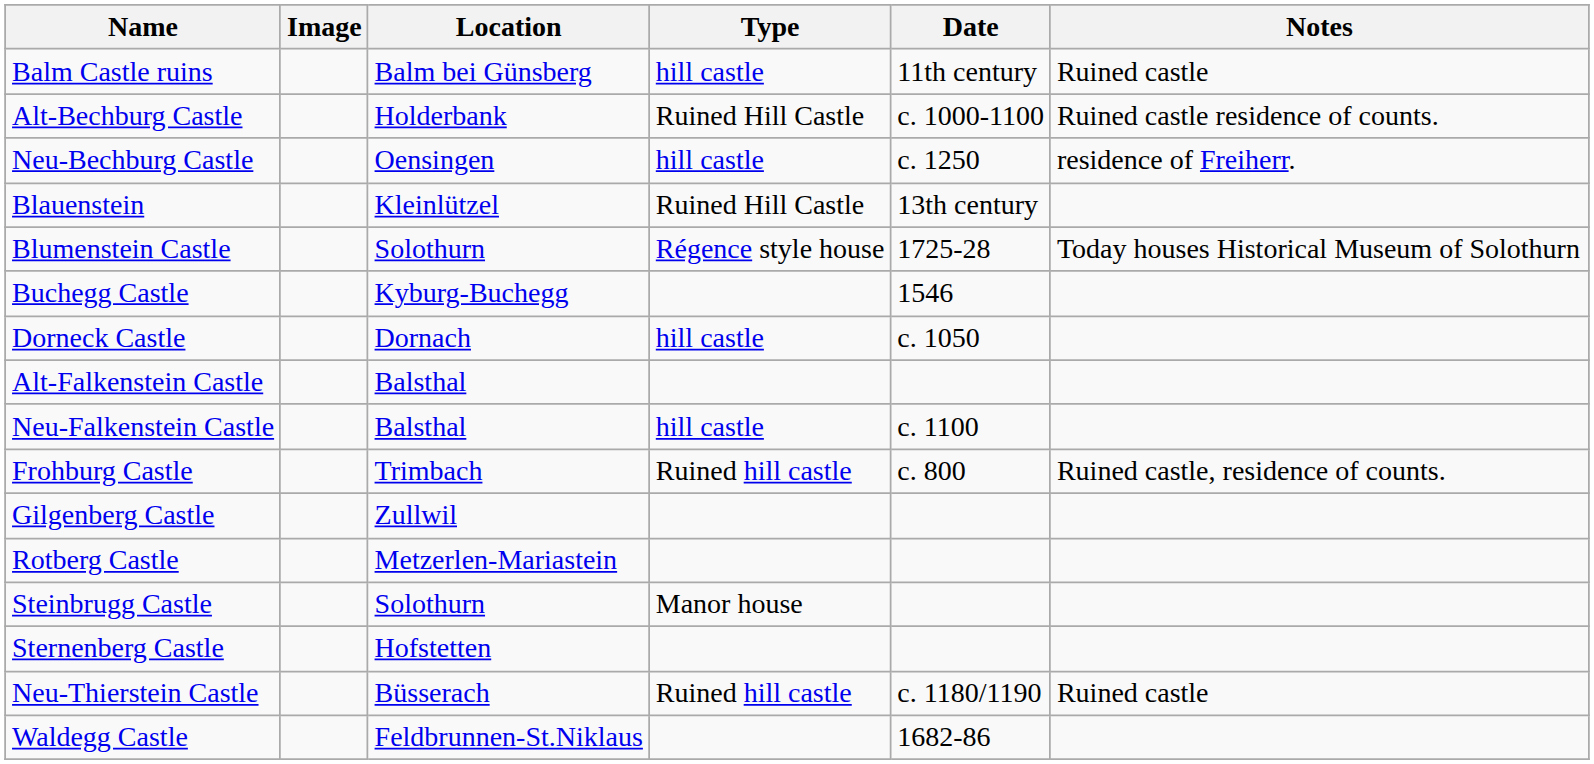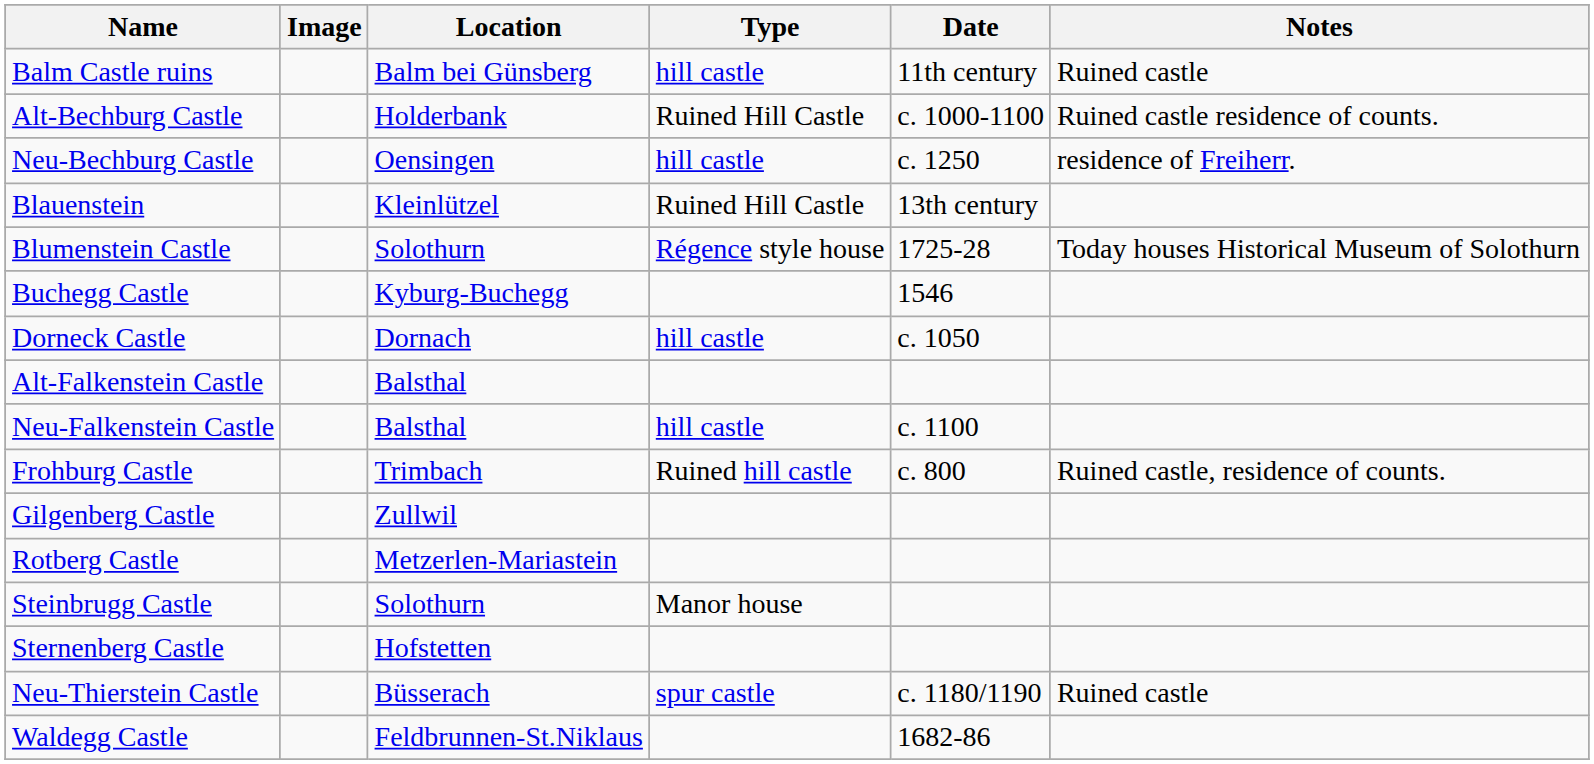Neu-Thierstein Castle | Type: Ruined hill castle -> spur castle
